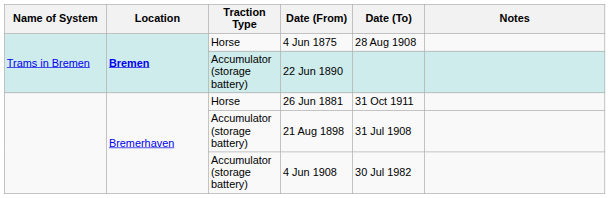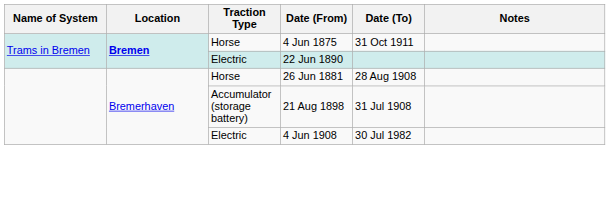4 Jun 1875 | Date (To): 28 Aug 1908 -> 31 Oct 1911
22 Jun 1890 | Traction Type: Accumulator (storage battery) -> Electric
26 Jun 1881 | Date (To): 31 Oct 1911 -> 28 Aug 1908
4 Jun 1908 | Traction Type: Accumulator (storage battery) -> Electric
